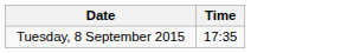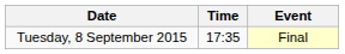+ column: Event | Final
